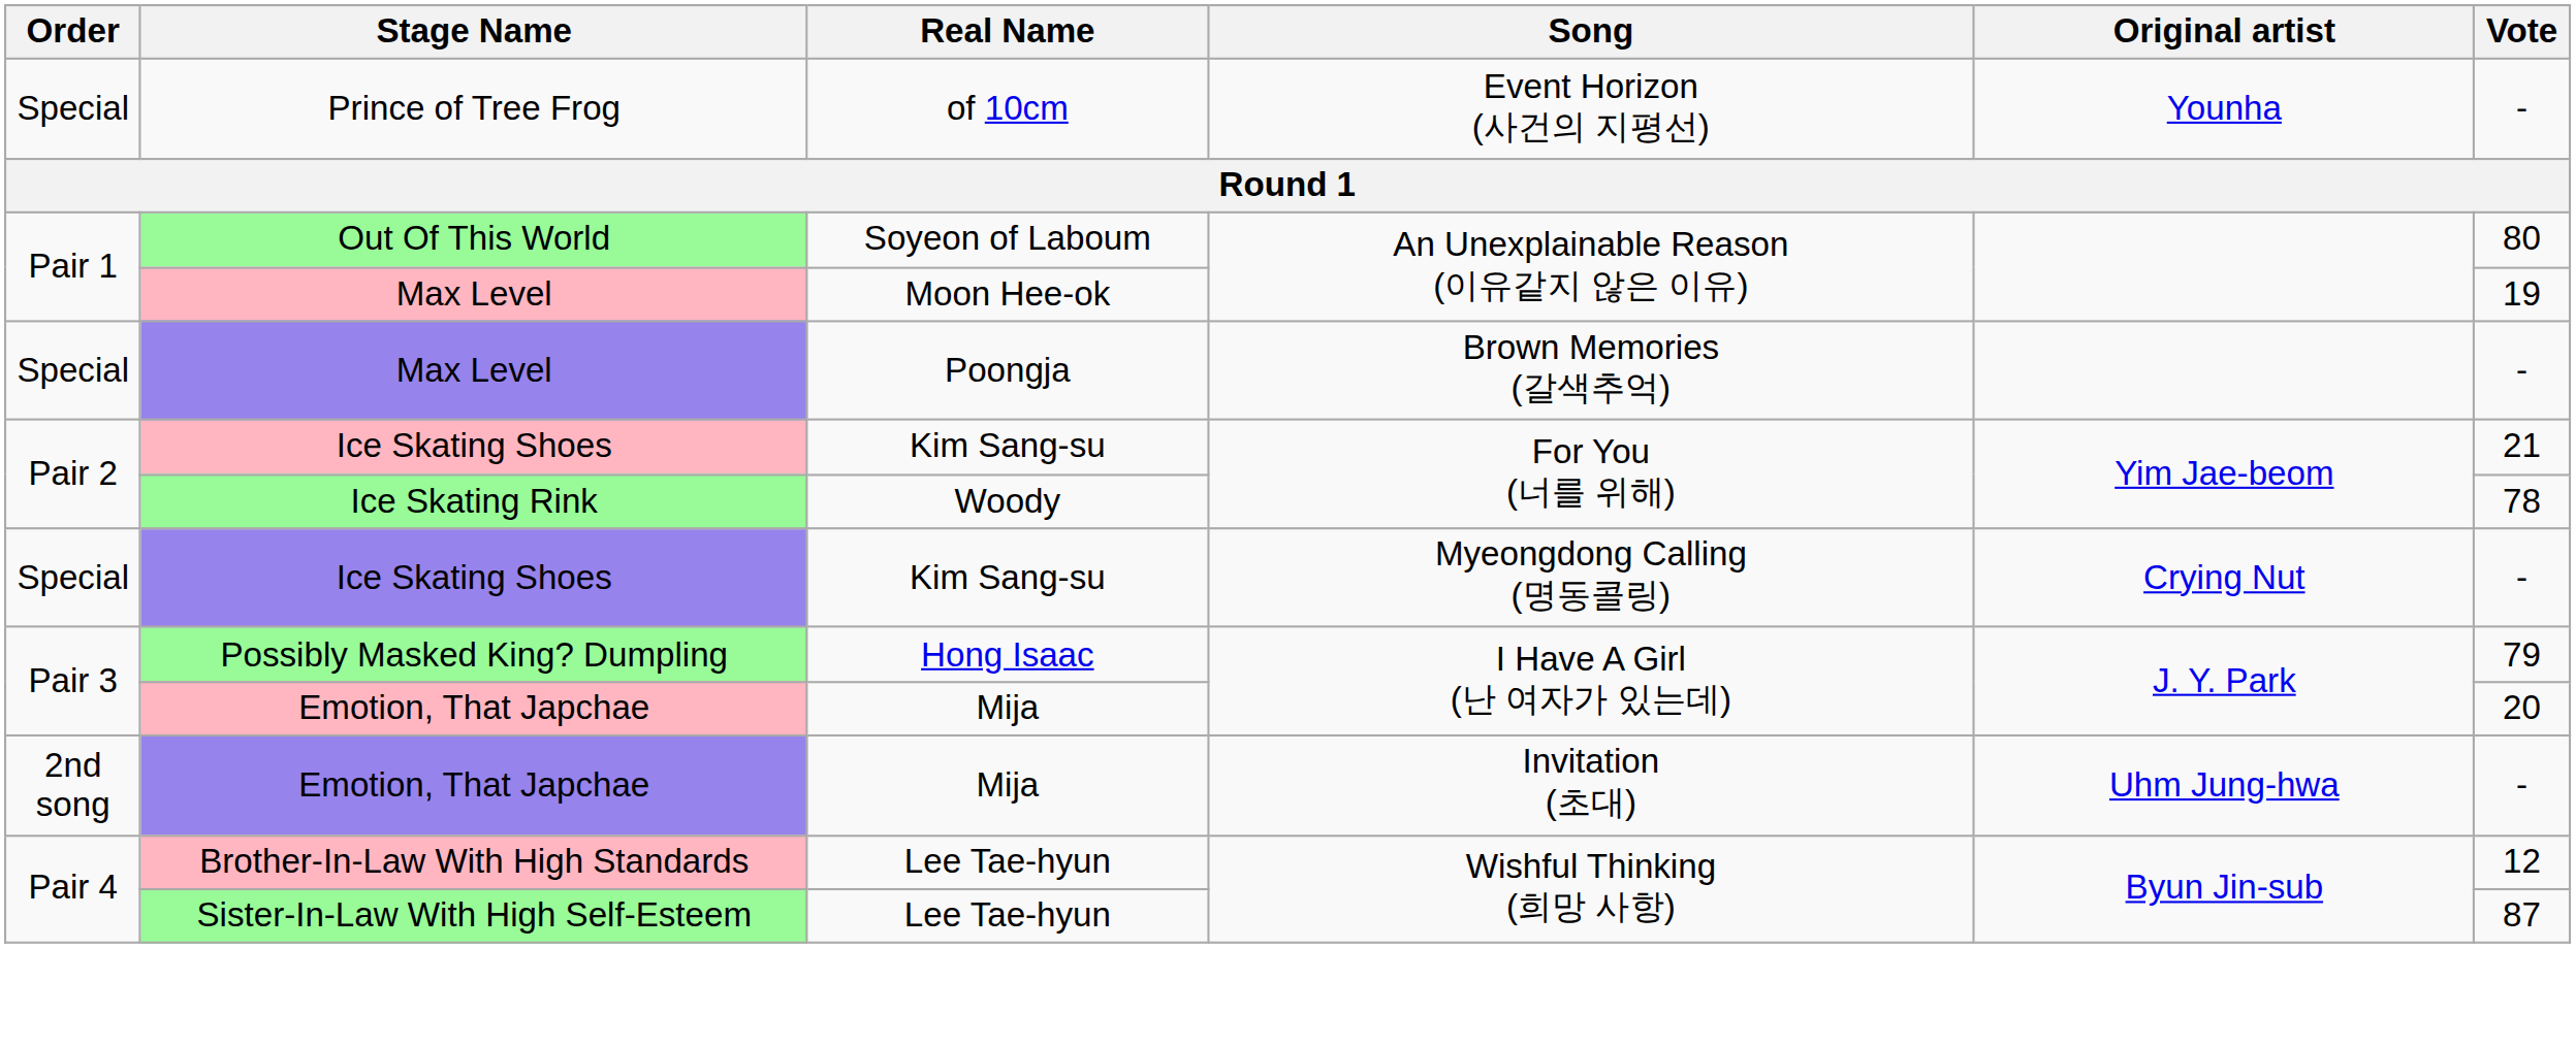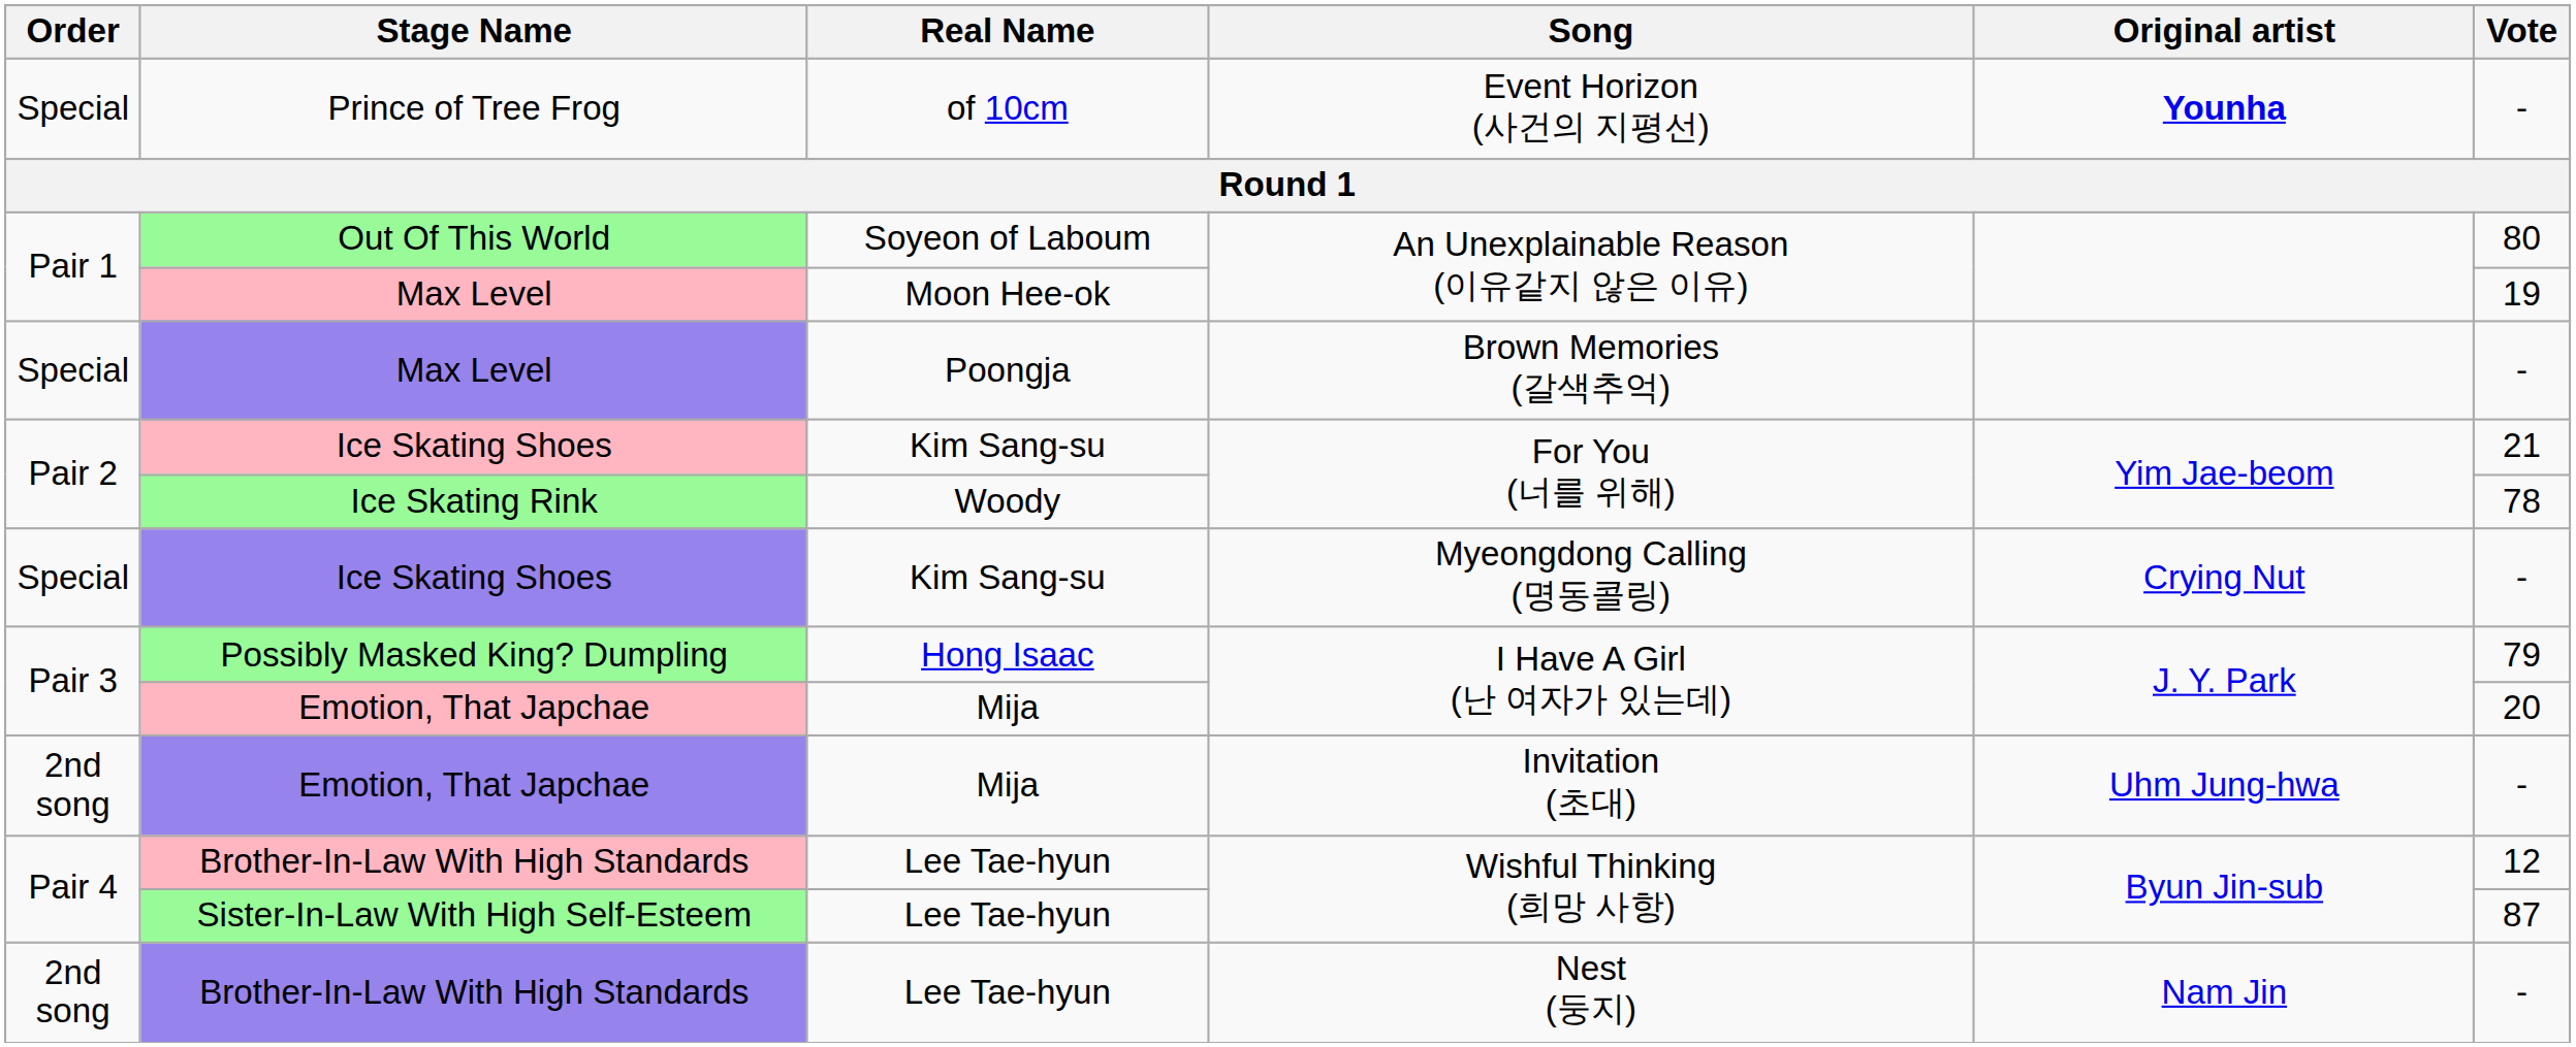Prince of Tree Frog | Original artist: normal -> bold
+ row: 2nd song | Brother-In-Law With High Standards | Lee Tae-hyun | Nest (둥지) | Nam Jin | -
